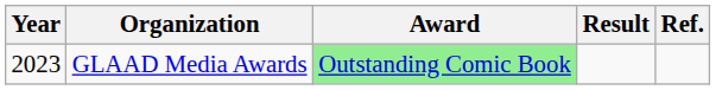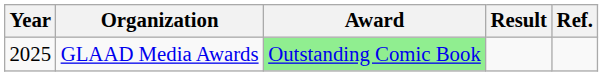GLAAD Media Awards | Year: 2023 -> 2025
